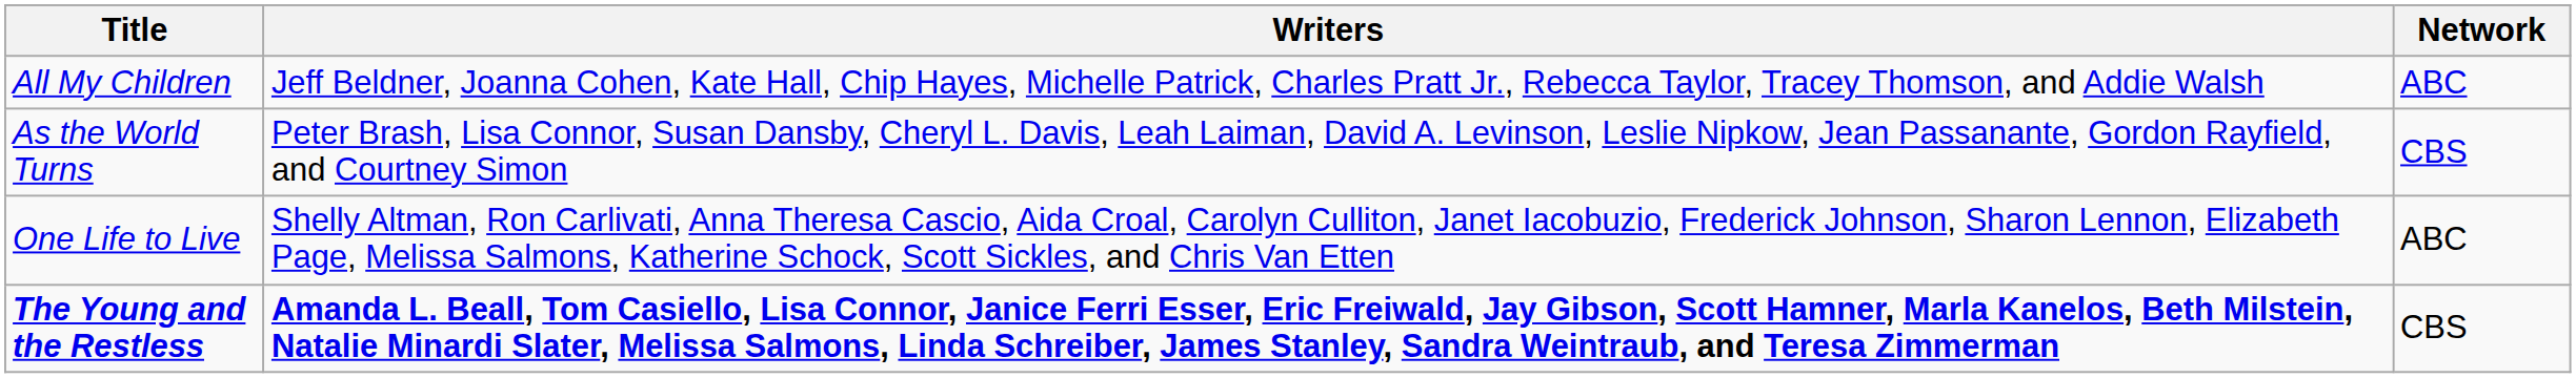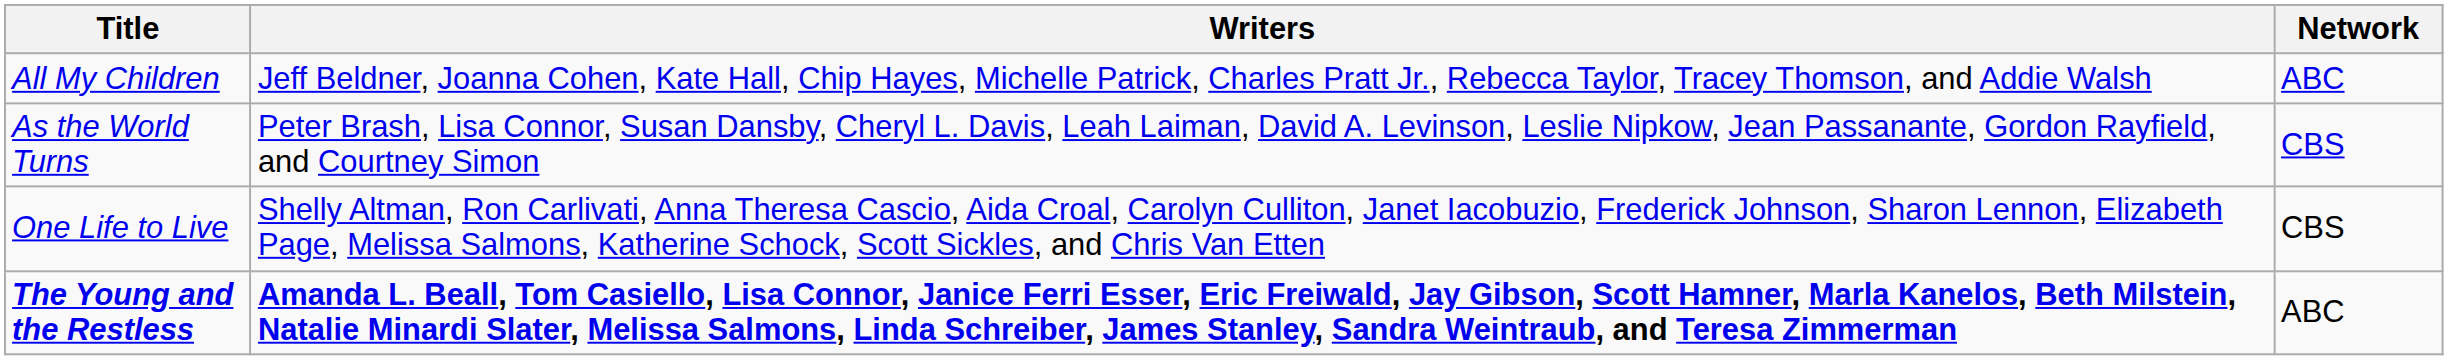One Life to Live | Network: ABC -> CBS
The Young and the Restless | Network: CBS -> ABC
